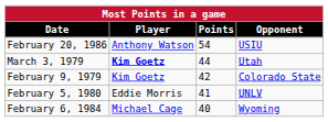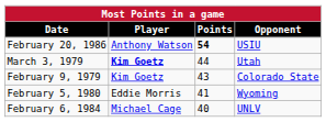February 20, 1986 | Points: normal -> bold
February 9, 1979 | Points: 42 -> 43
February 5, 1980 | Opponent: UNLV -> Wyoming
February 6, 1984 | Opponent: Wyoming -> UNLV
